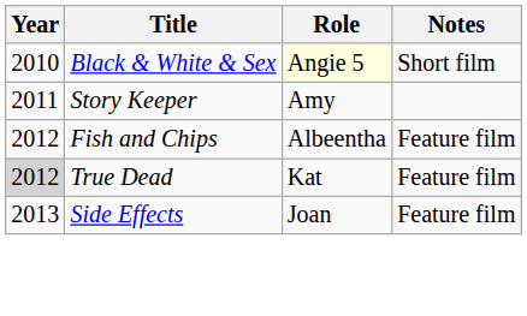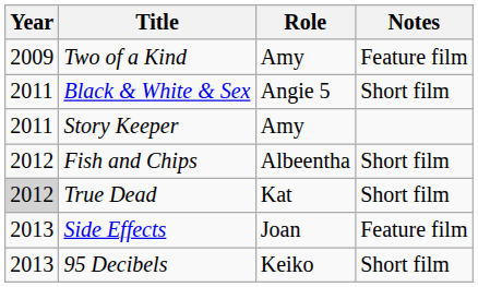+ row: 2009 | Two of a Kind | Amy | Feature film
Black & White & Sex | Year: 2010 -> 2011
Black & White & Sex | Role: lightyellow background -> no background
Fish and Chips | Notes: Feature film -> Short film
True Dead | Notes: Feature film -> Short film
+ row: 2013 | 95 Decibels | Keiko | Short film
